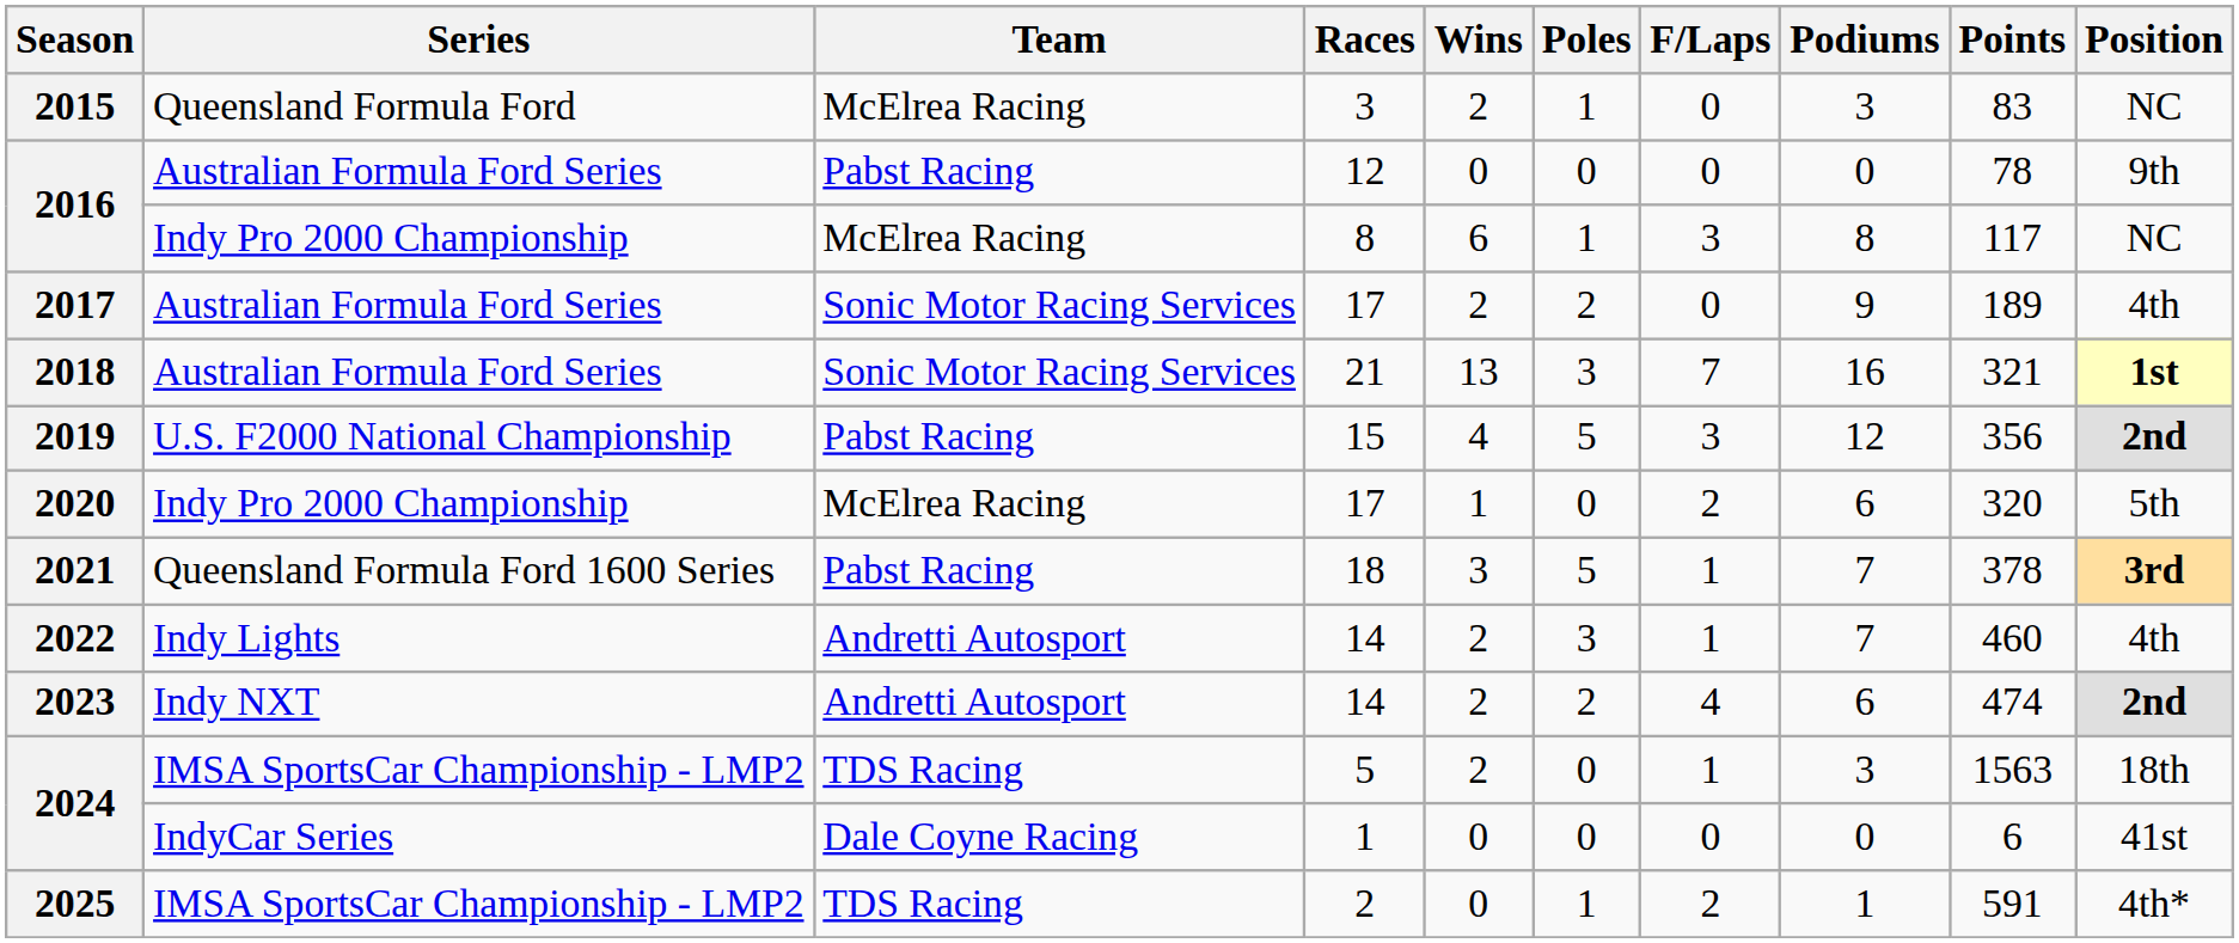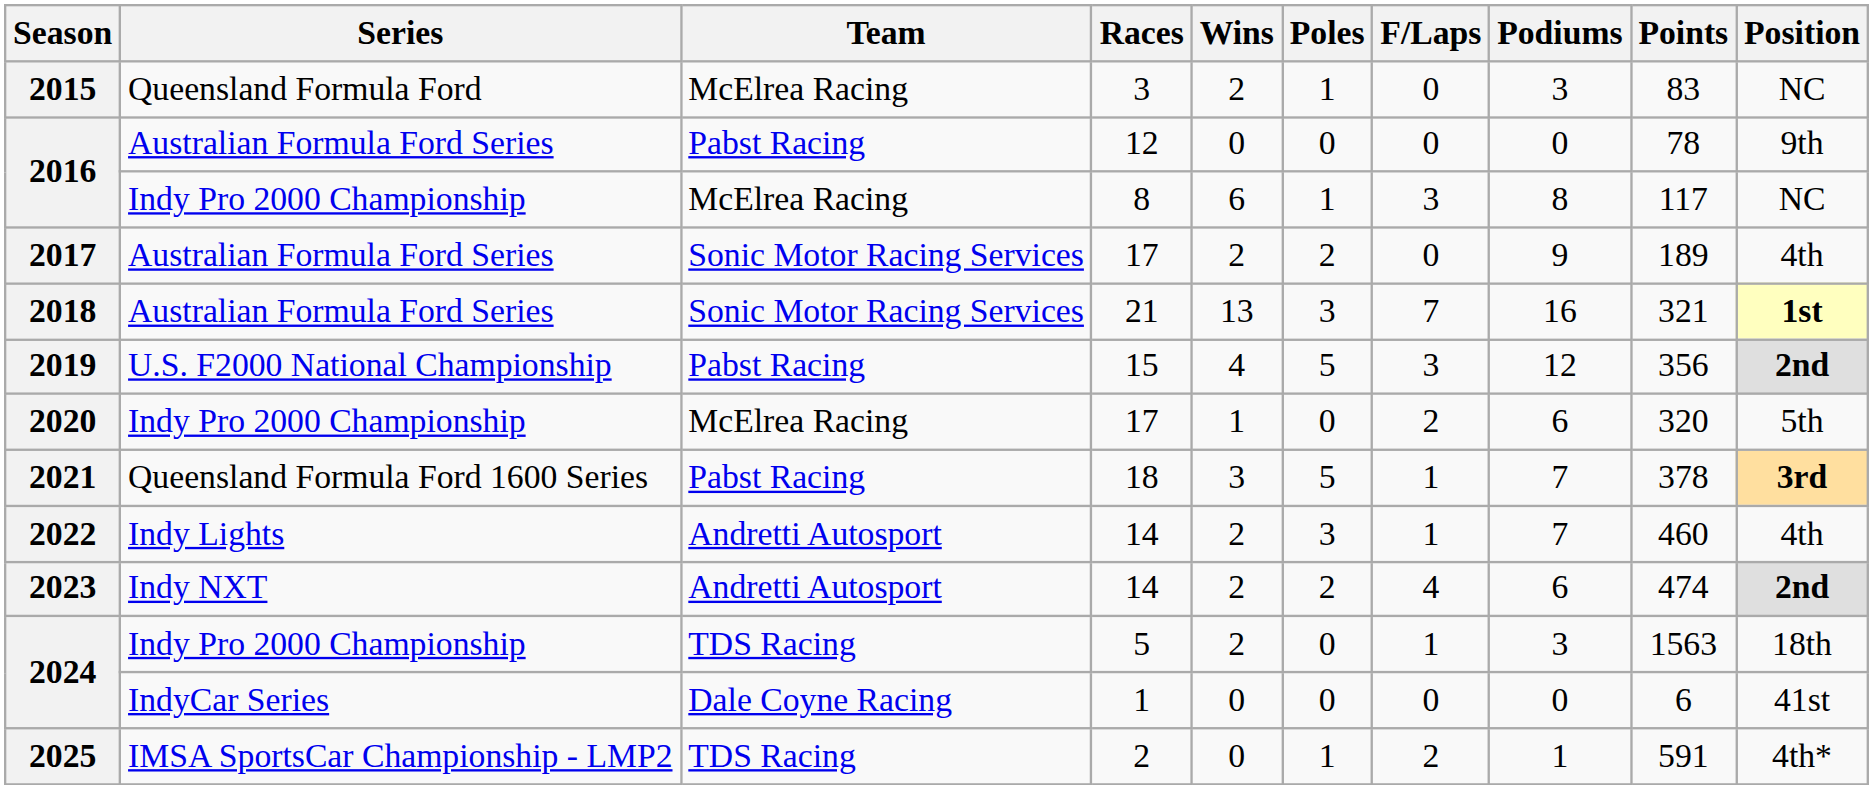2024 / 5 | Series: IMSA SportsCar Championship - LMP2 -> Indy Pro 2000 Championship
